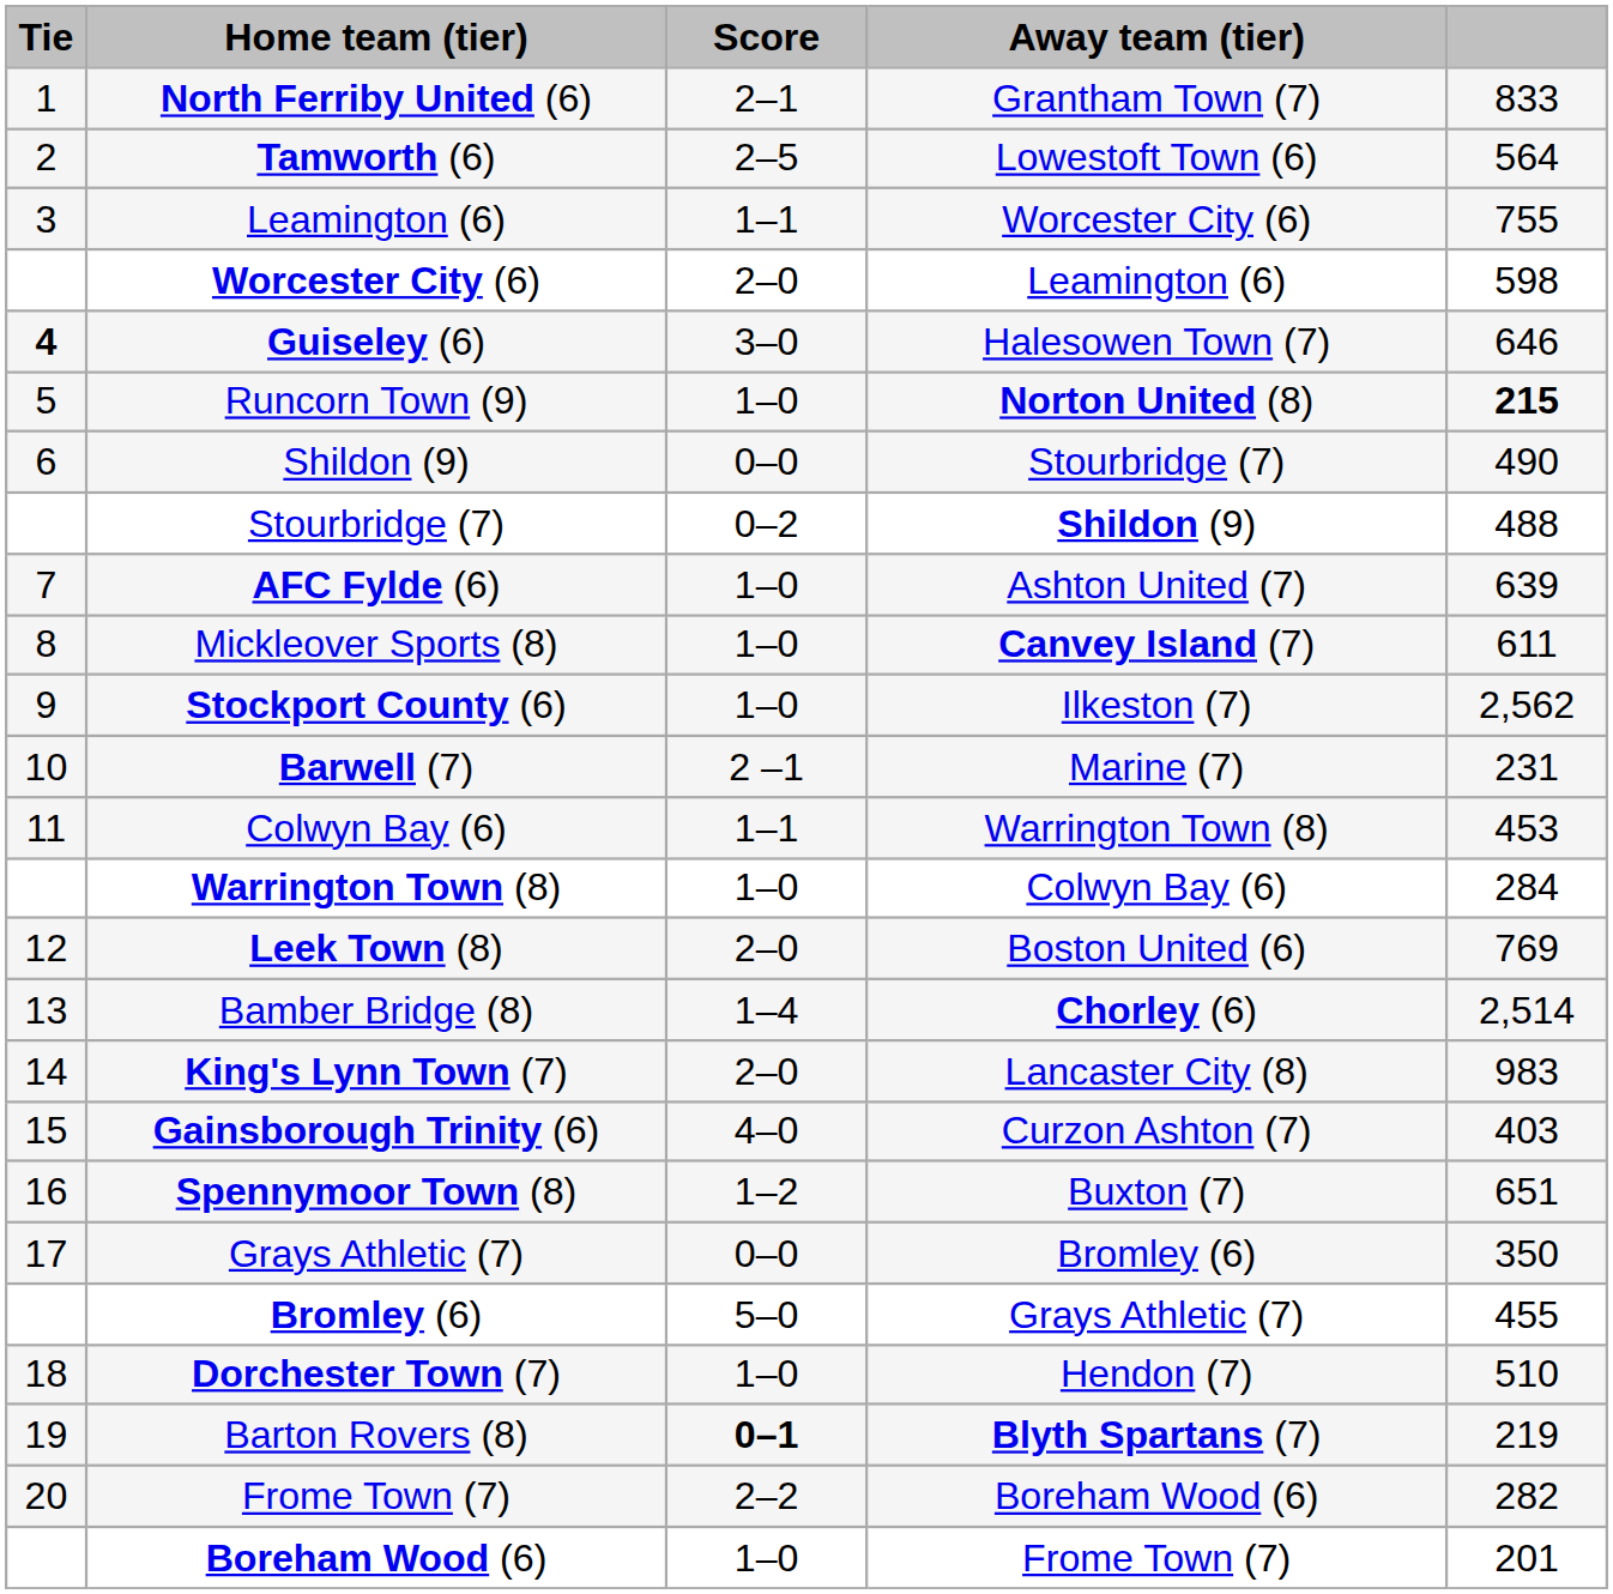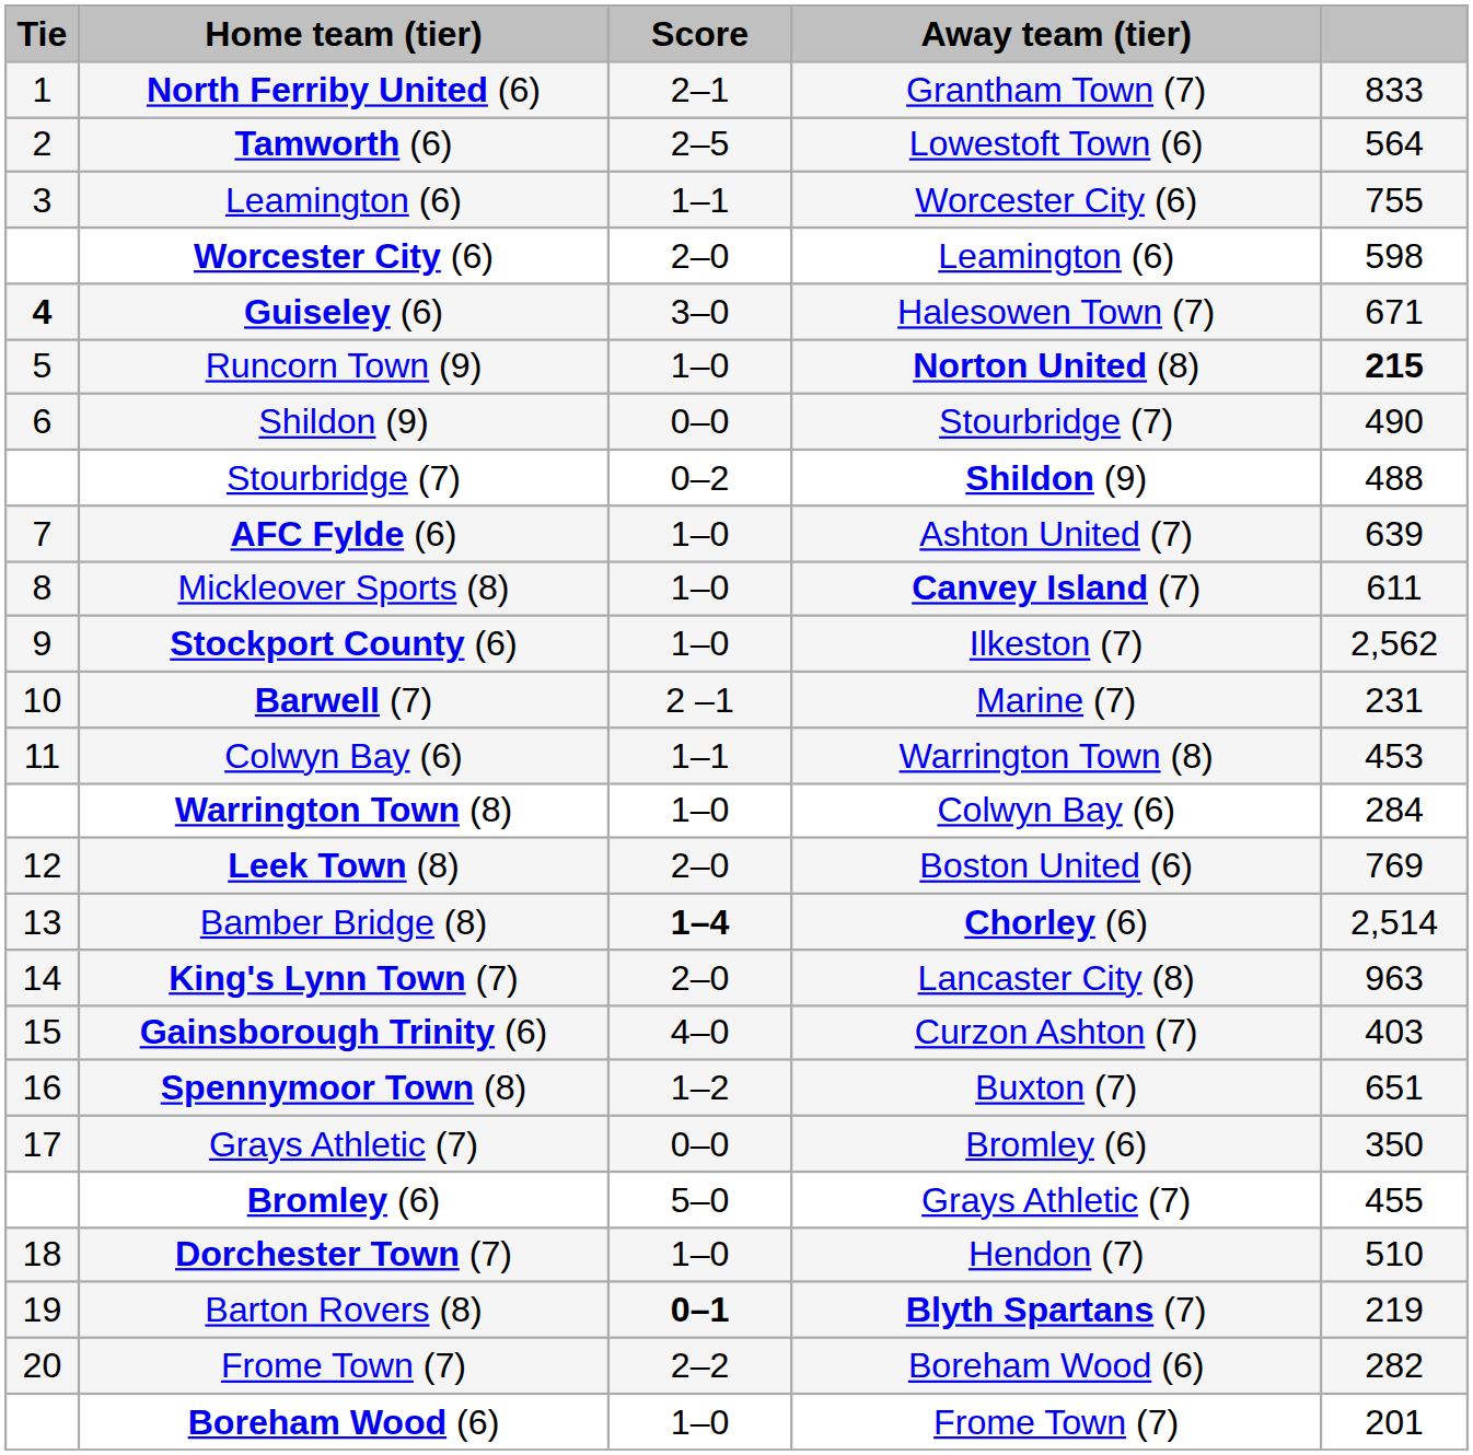Guiseley (6) | column 5: 646 -> 671
Bamber Bridge (8) | Score: normal -> bold
King's Lynn Town (7) | column 5: 983 -> 963
